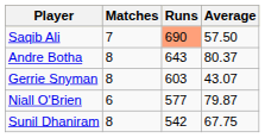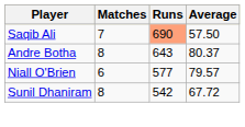- row: Gerrie Snyman | 8 | 603 | 43.07
Niall O'Brien | Average: 79.87 -> 79.57
Sunil Dhaniram | Average: 67.75 -> 67.72
